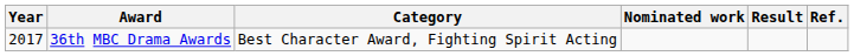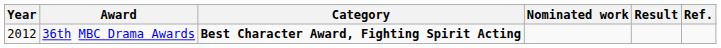36th MBC Drama Awards | Year: 2017 -> 2012
36th MBC Drama Awards | Category: normal -> bold
